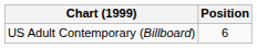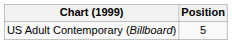US Adult Contemporary (Billboard) | Position: 6 -> 5
